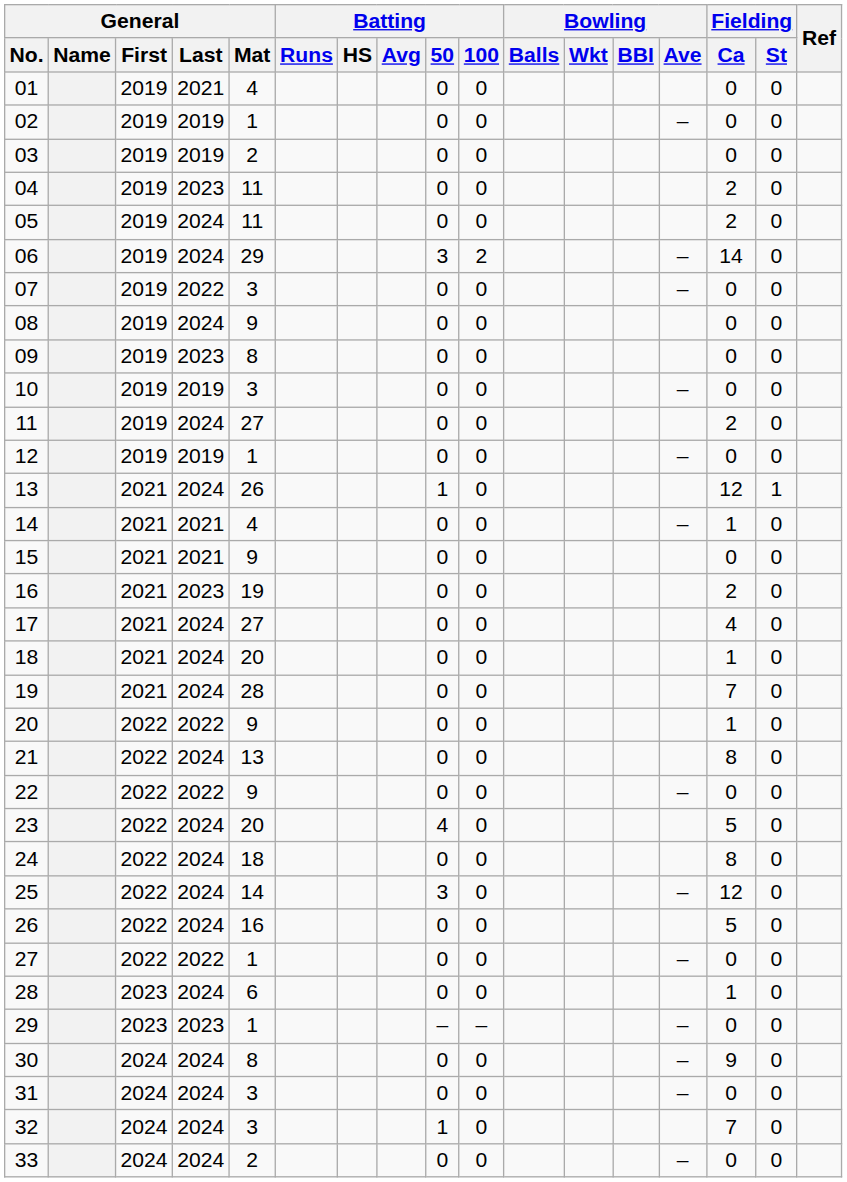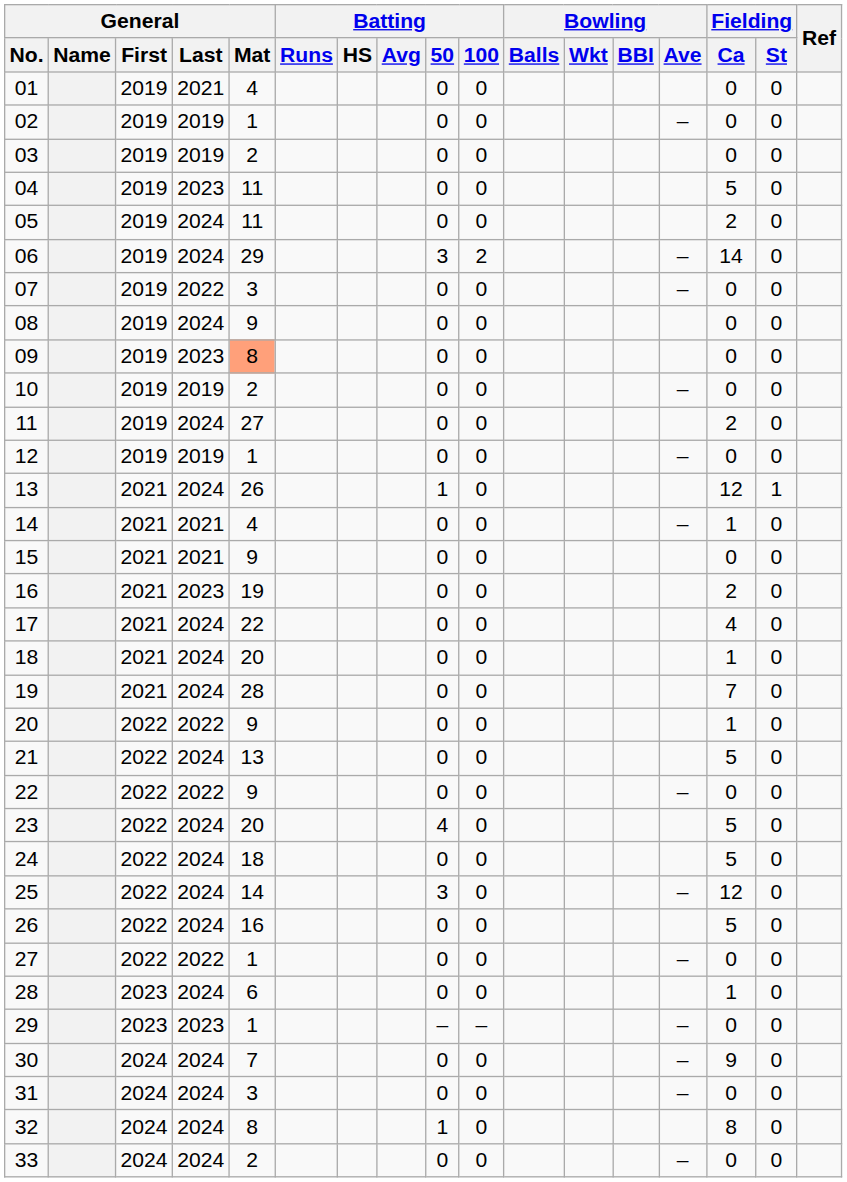04 | Fielding / Ca: 2 -> 5
09 | General / Mat: no background -> lightsalmon background
10 | General / Mat: 3 -> 2
17 | General / Mat: 27 -> 22
21 | Fielding / Ca: 8 -> 5
24 | Fielding / Ca: 8 -> 5
30 | General / Mat: 8 -> 7
32 | General / Mat: 3 -> 8
32 | Fielding / Ca: 7 -> 8
